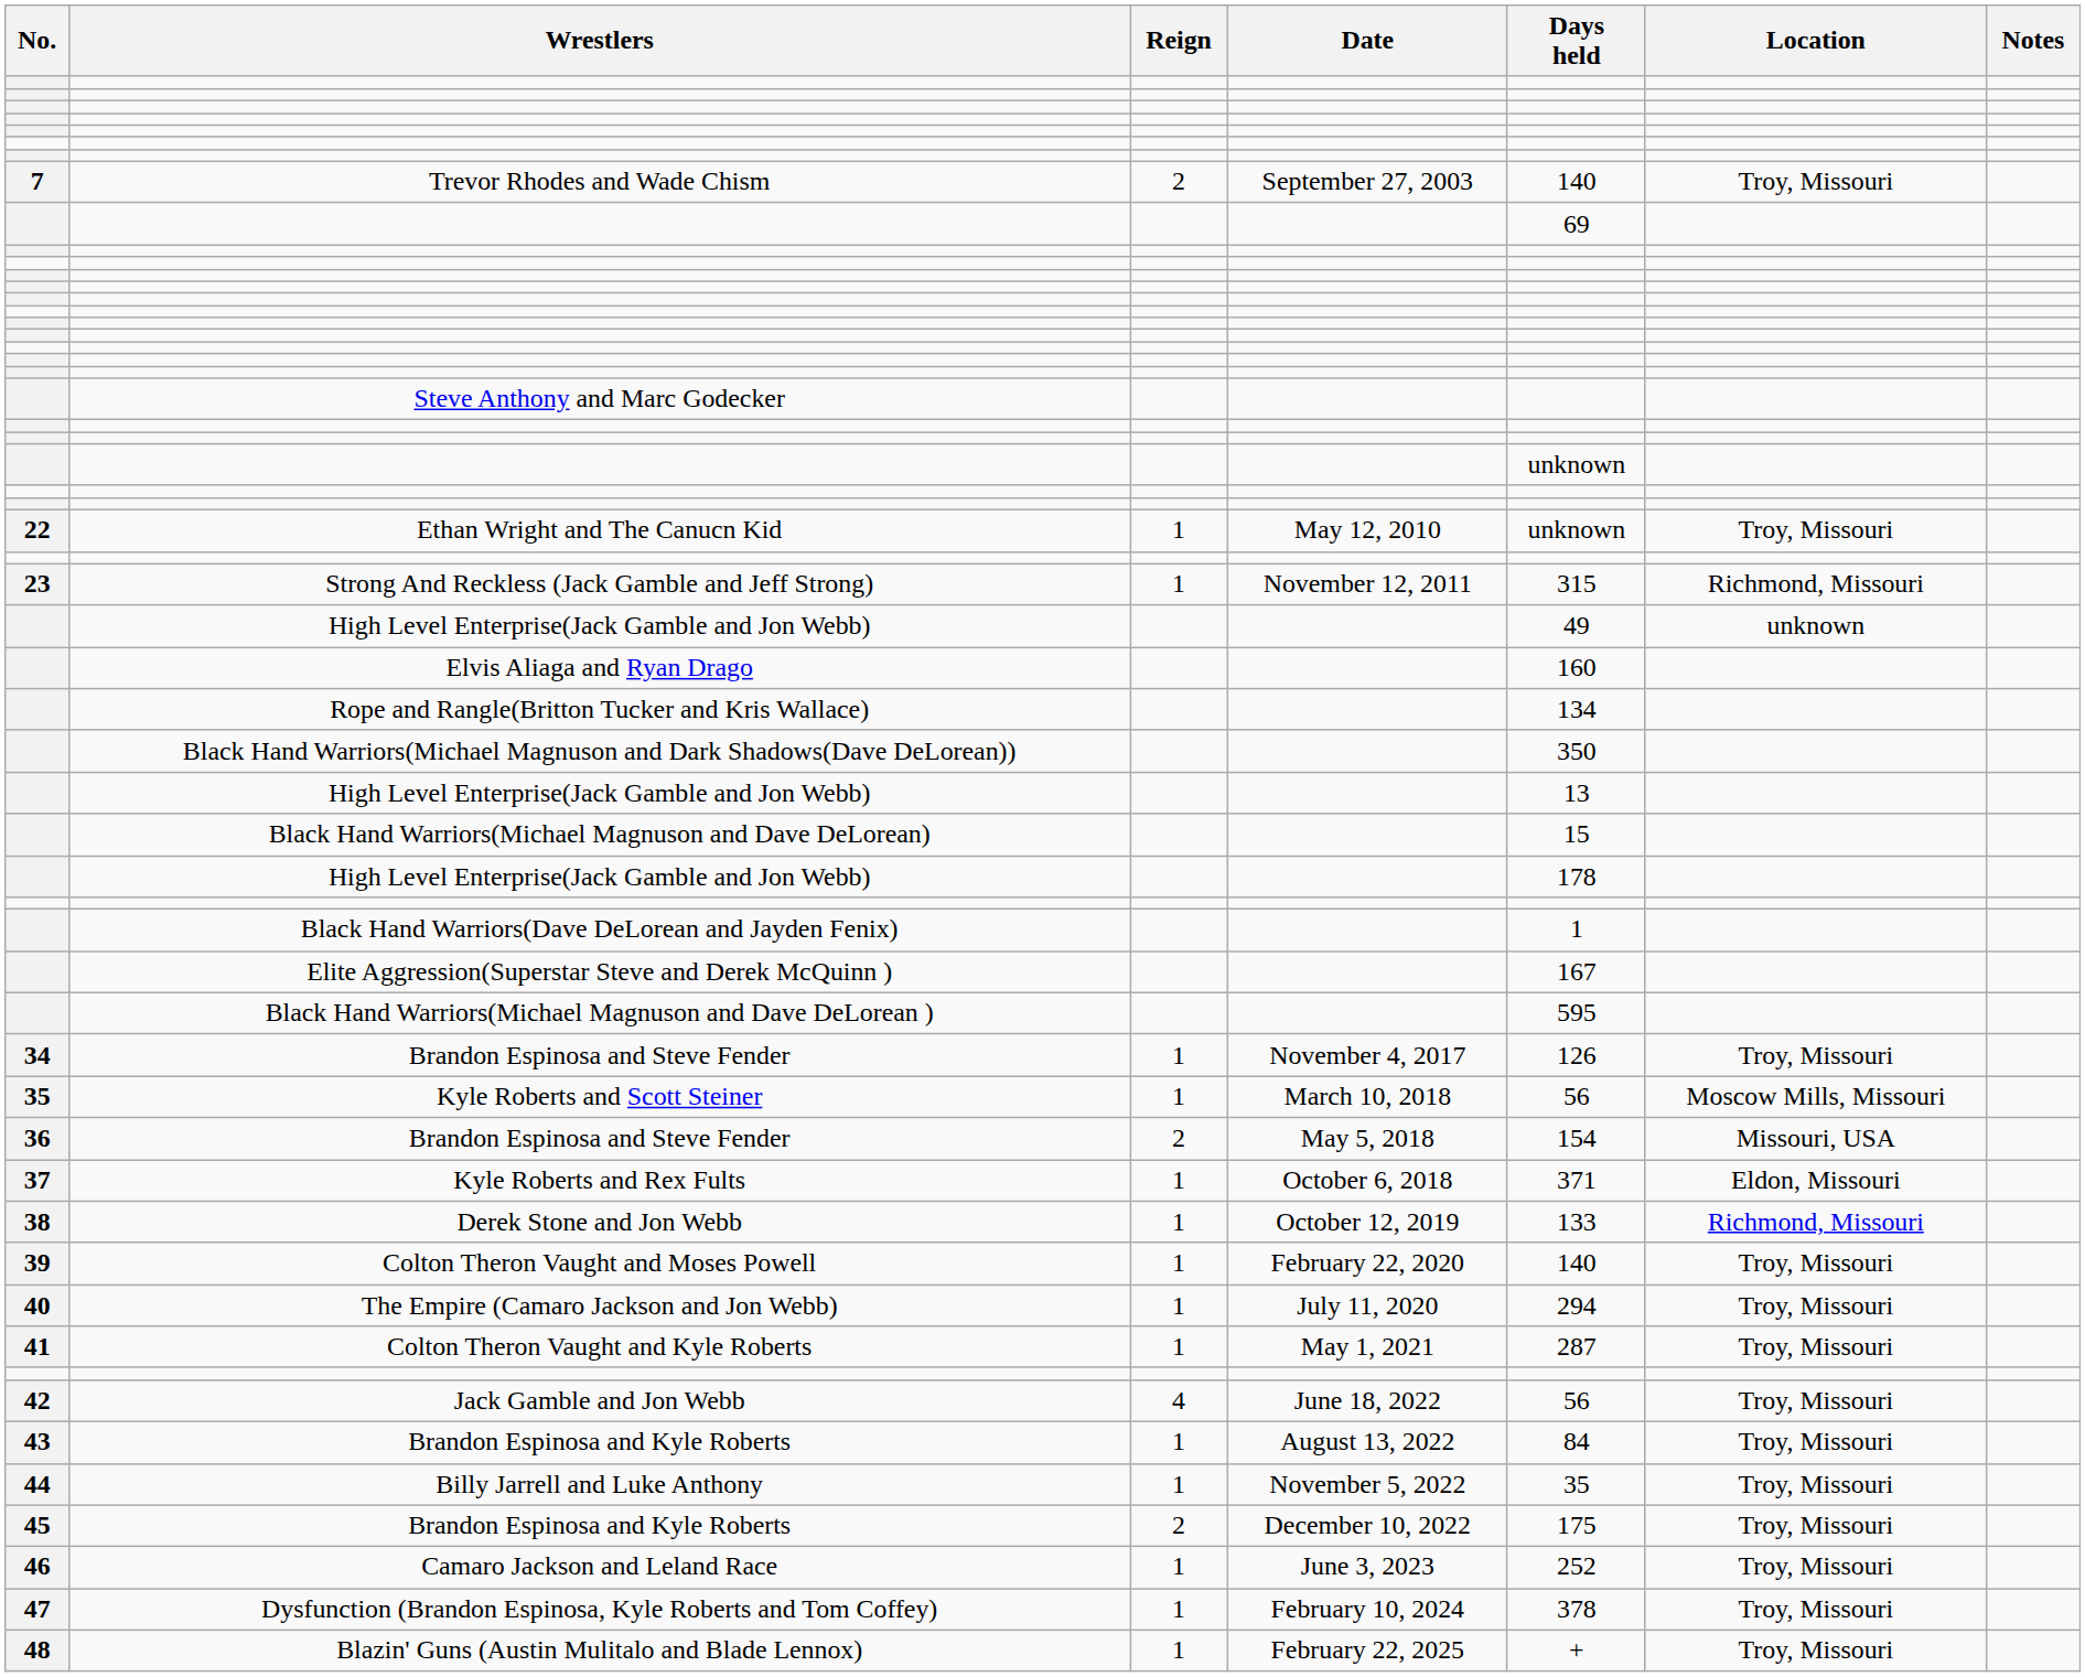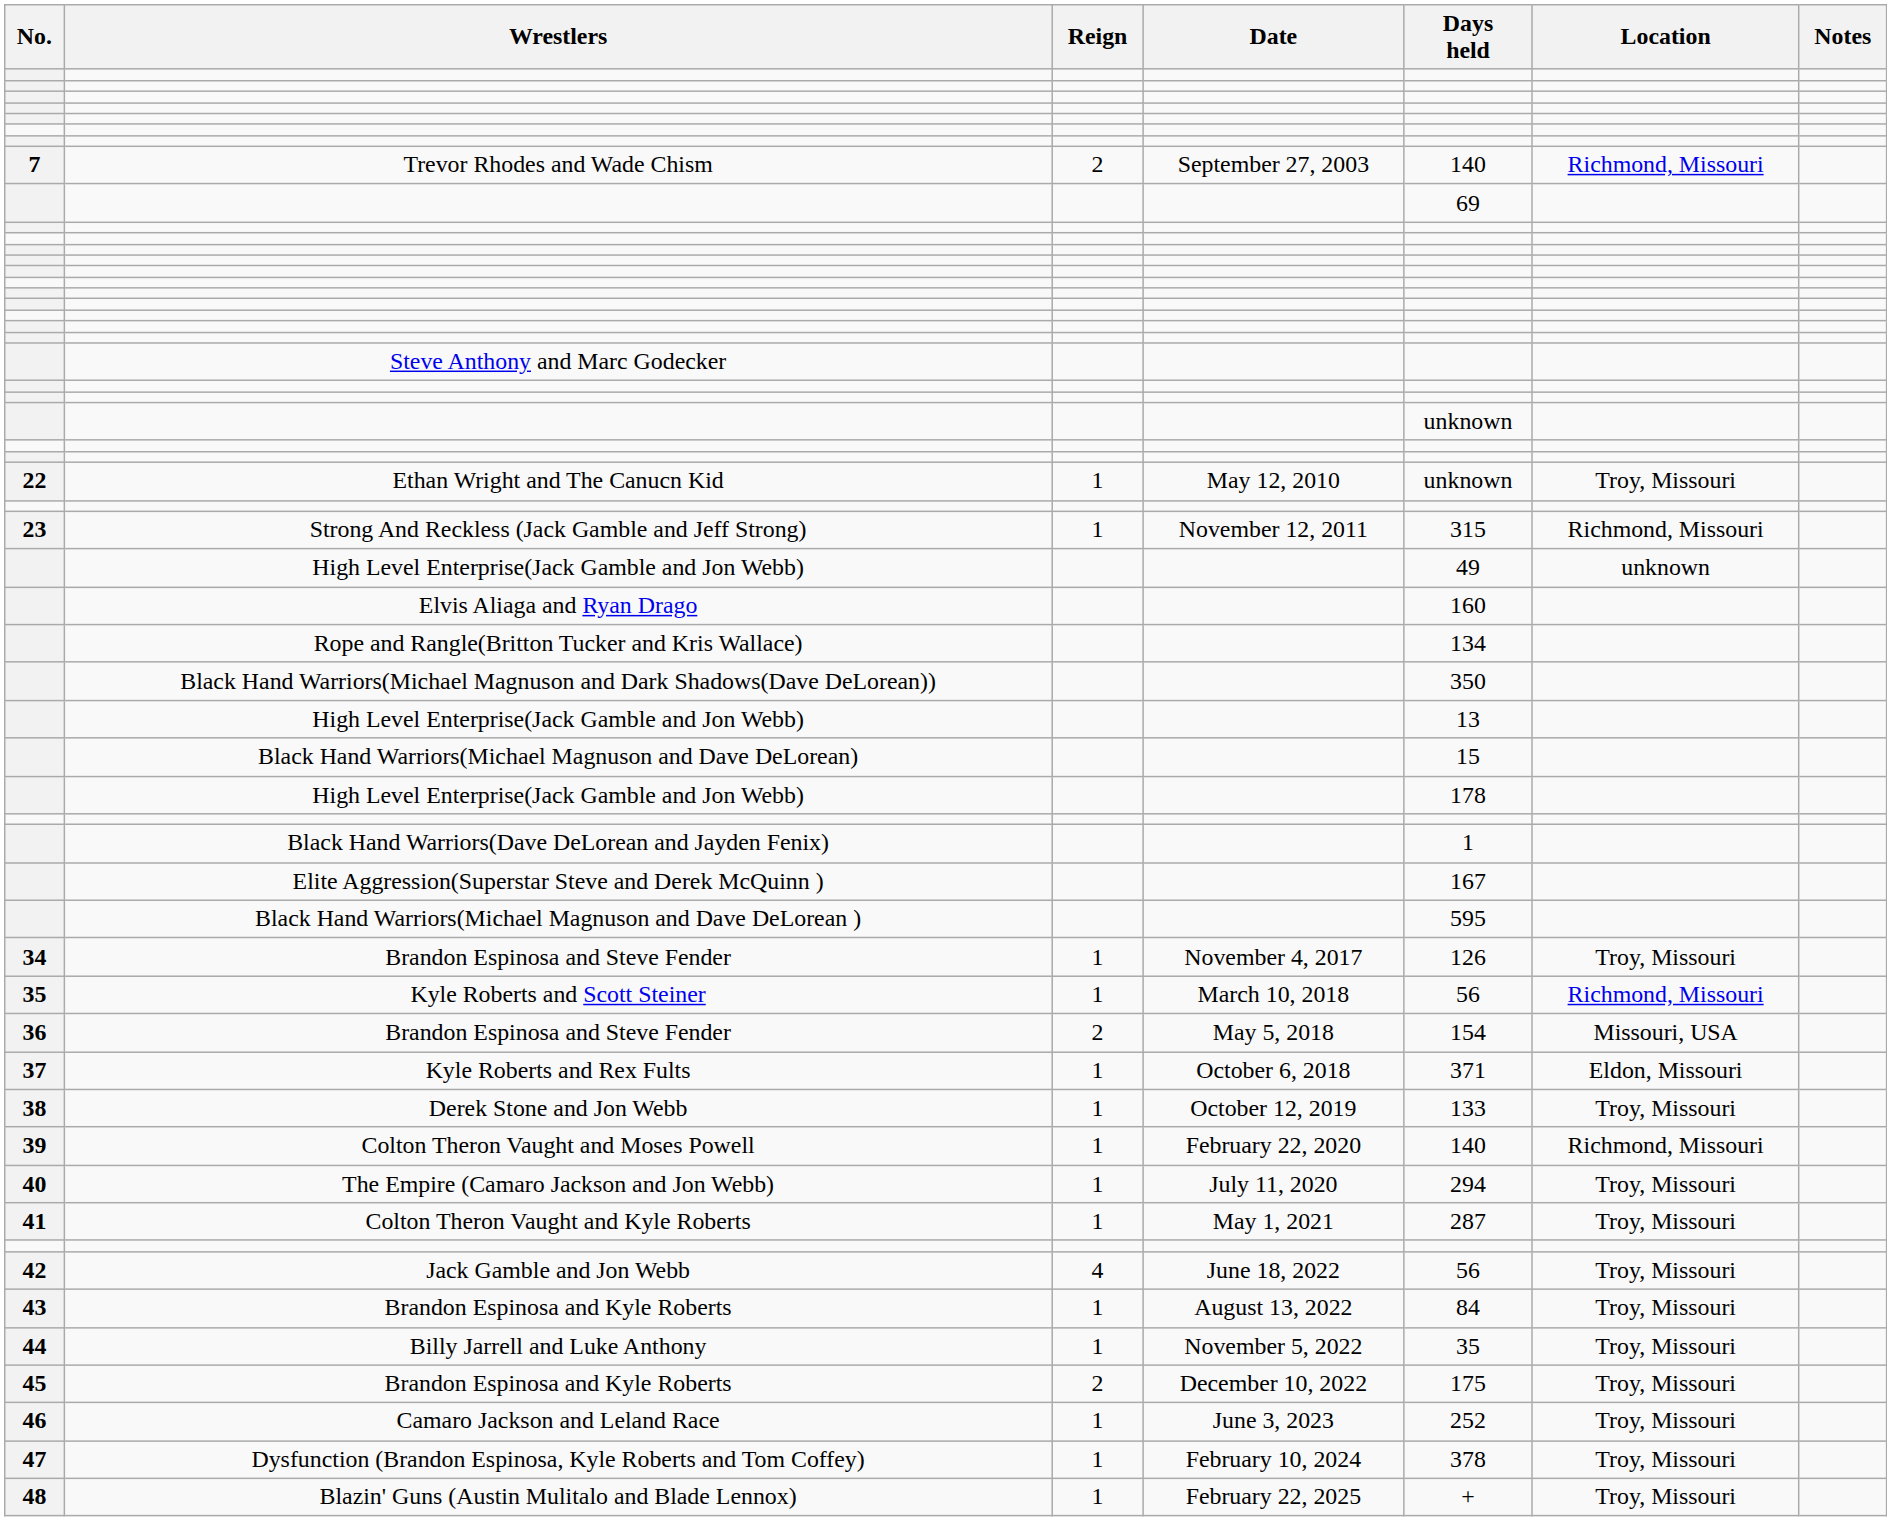Trevor Rhodes and Wade Chism | Location: Troy, Missouri -> Richmond, Missouri
Kyle Roberts and Scott Steiner | Location: Moscow Mills, Missouri -> Richmond, Missouri
Derek Stone and Jon Webb | Location: Richmond, Missouri -> Troy, Missouri
Colton Theron Vaught and Moses Powell | Location: Troy, Missouri -> Richmond, Missouri
